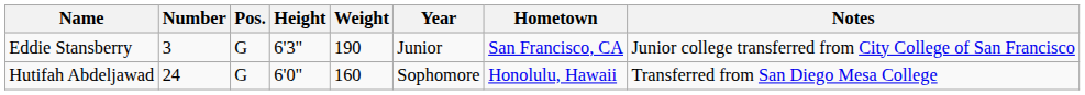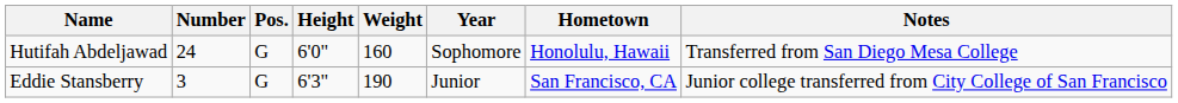rows swapped: Eddie Stansberry <-> Hutifah Abdeljawad
